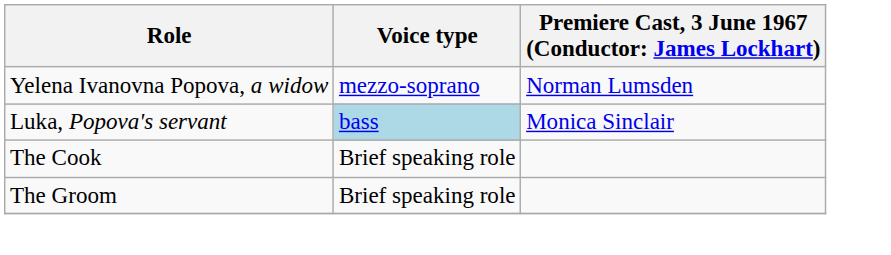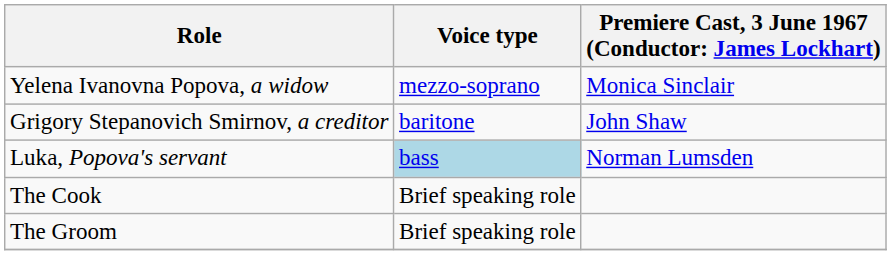Yelena Ivanovna Popova, a widow | column 3: Norman Lumsden -> Monica Sinclair
+ row: Grigory Stepanovich Smirnov, a creditor | baritone | John Shaw
Luka, Popova's servant | column 3: Monica Sinclair -> Norman Lumsden
